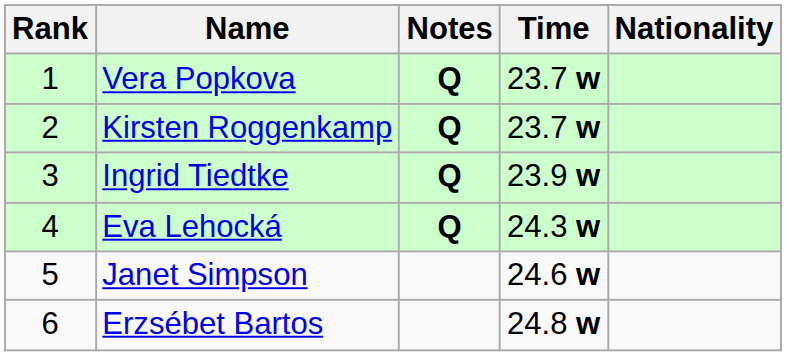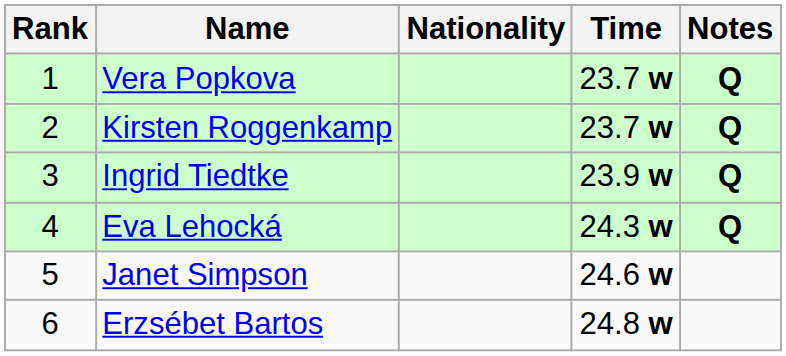columns swapped: Nationality <-> Notes
